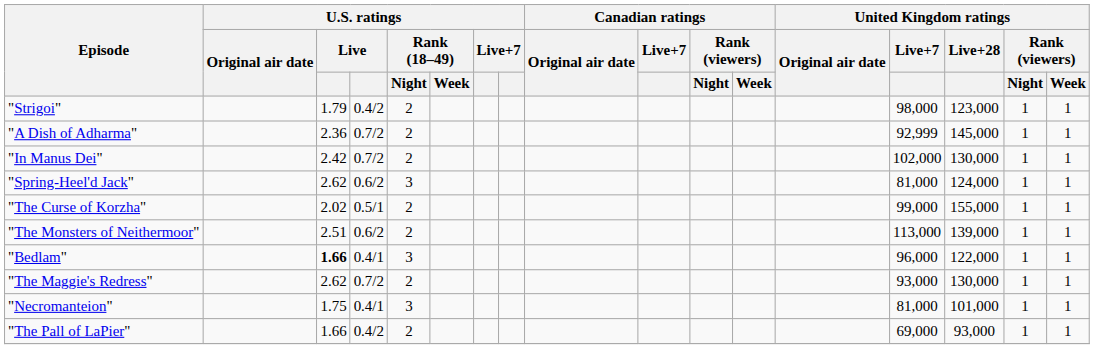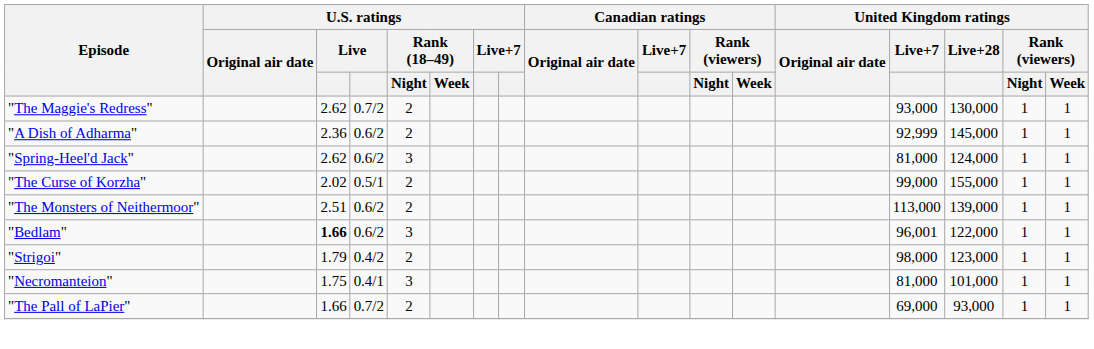rows swapped: "The Maggie's Redress" <-> "Strigoi"
"A Dish of Adharma" | column 4: 0.7/2 -> 0.6/2
- row: "In Manus Dei" | 2.42 | 0.7/2 | 2 | 102,000 | 130,000 | 1 | 1
"Bedlam" | column 4: 0.4/1 -> 0.6/2
"Bedlam" | United Kingdom ratings / Live+7: 96,000 -> 96,001
"The Pall of LaPier" | column 4: 0.4/2 -> 0.7/2
